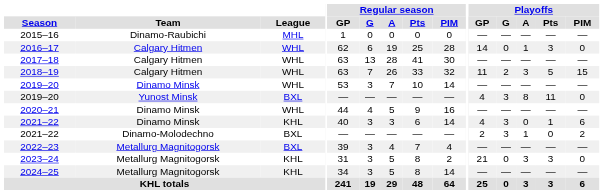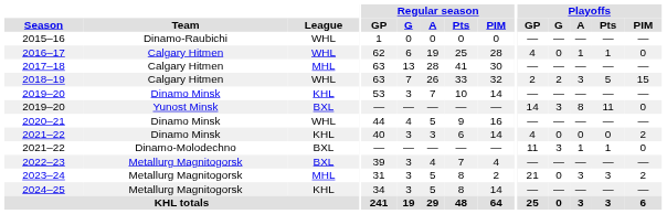2015–16 | League: MHL -> WHL
2016–17 | Playoffs / GP: 14 -> 4
2016–17 | Playoffs / Pts: 3 -> 1
2017–18 | League: WHL -> MHL
2018–19 | Playoffs / GP: 11 -> 2
2019–20 / Dinamo Minsk | League: WHL -> KHL
2019–20 / Yunost Minsk | Playoffs / GP: 4 -> 14
2021–22 / Dinamo Minsk | Playoffs / G: 3 -> 0
2021–22 / Dinamo Minsk | Playoffs / Pts: 1 -> 0
2021–22 / Dinamo Minsk | Playoffs / PIM: 6 -> 2
2021–22 / Dinamo-Molodechno | Playoffs / GP: 2 -> 11
2021–22 / Dinamo-Molodechno | Playoffs / Pts: 0 -> 1
2021–22 / Dinamo-Molodechno | Playoffs / PIM: 2 -> 0
2023–24 | League: KHL -> MHL
2023–24 | Playoffs / PIM: 0 -> 2
